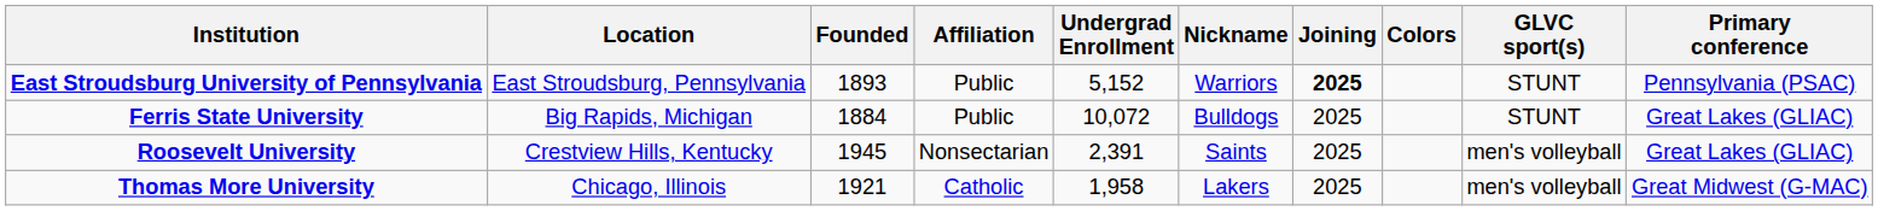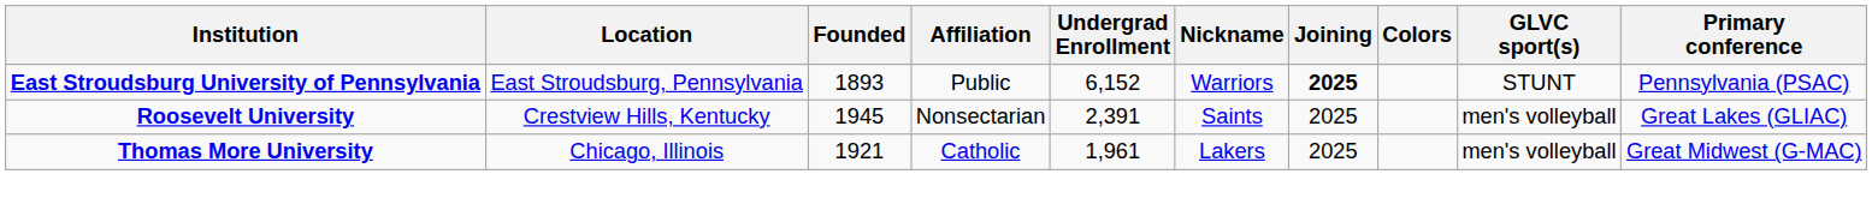East Stroudsburg University of Pennsylvania | Undergrad Enrollment: 5,152 -> 6,152
- row: Ferris State University | Big Rapids, Michigan | 1884 | Public | 10,072 | Bulldogs | 2025 | STUNT | Great Lakes (GLIAC)
Thomas More University | Undergrad Enrollment: 1,958 -> 1,961
